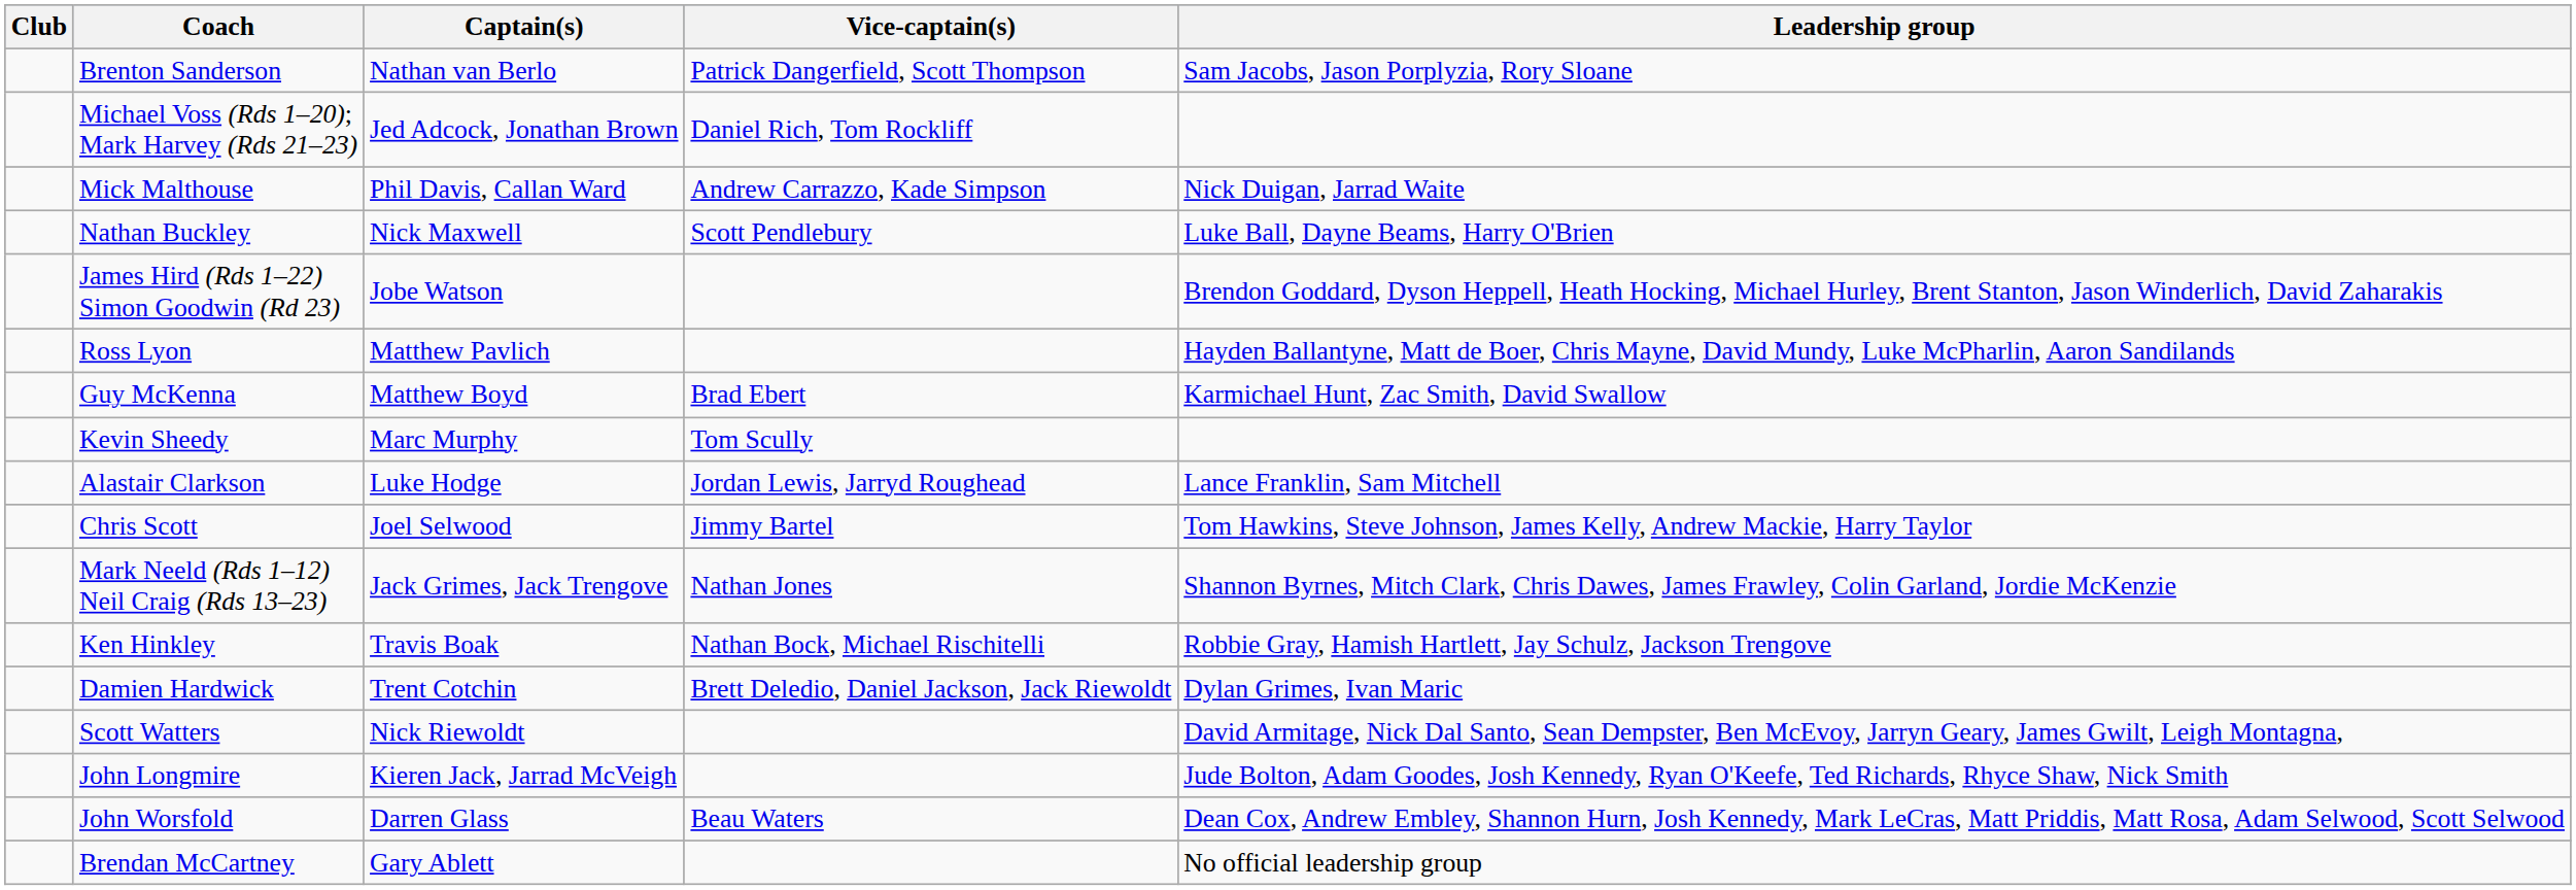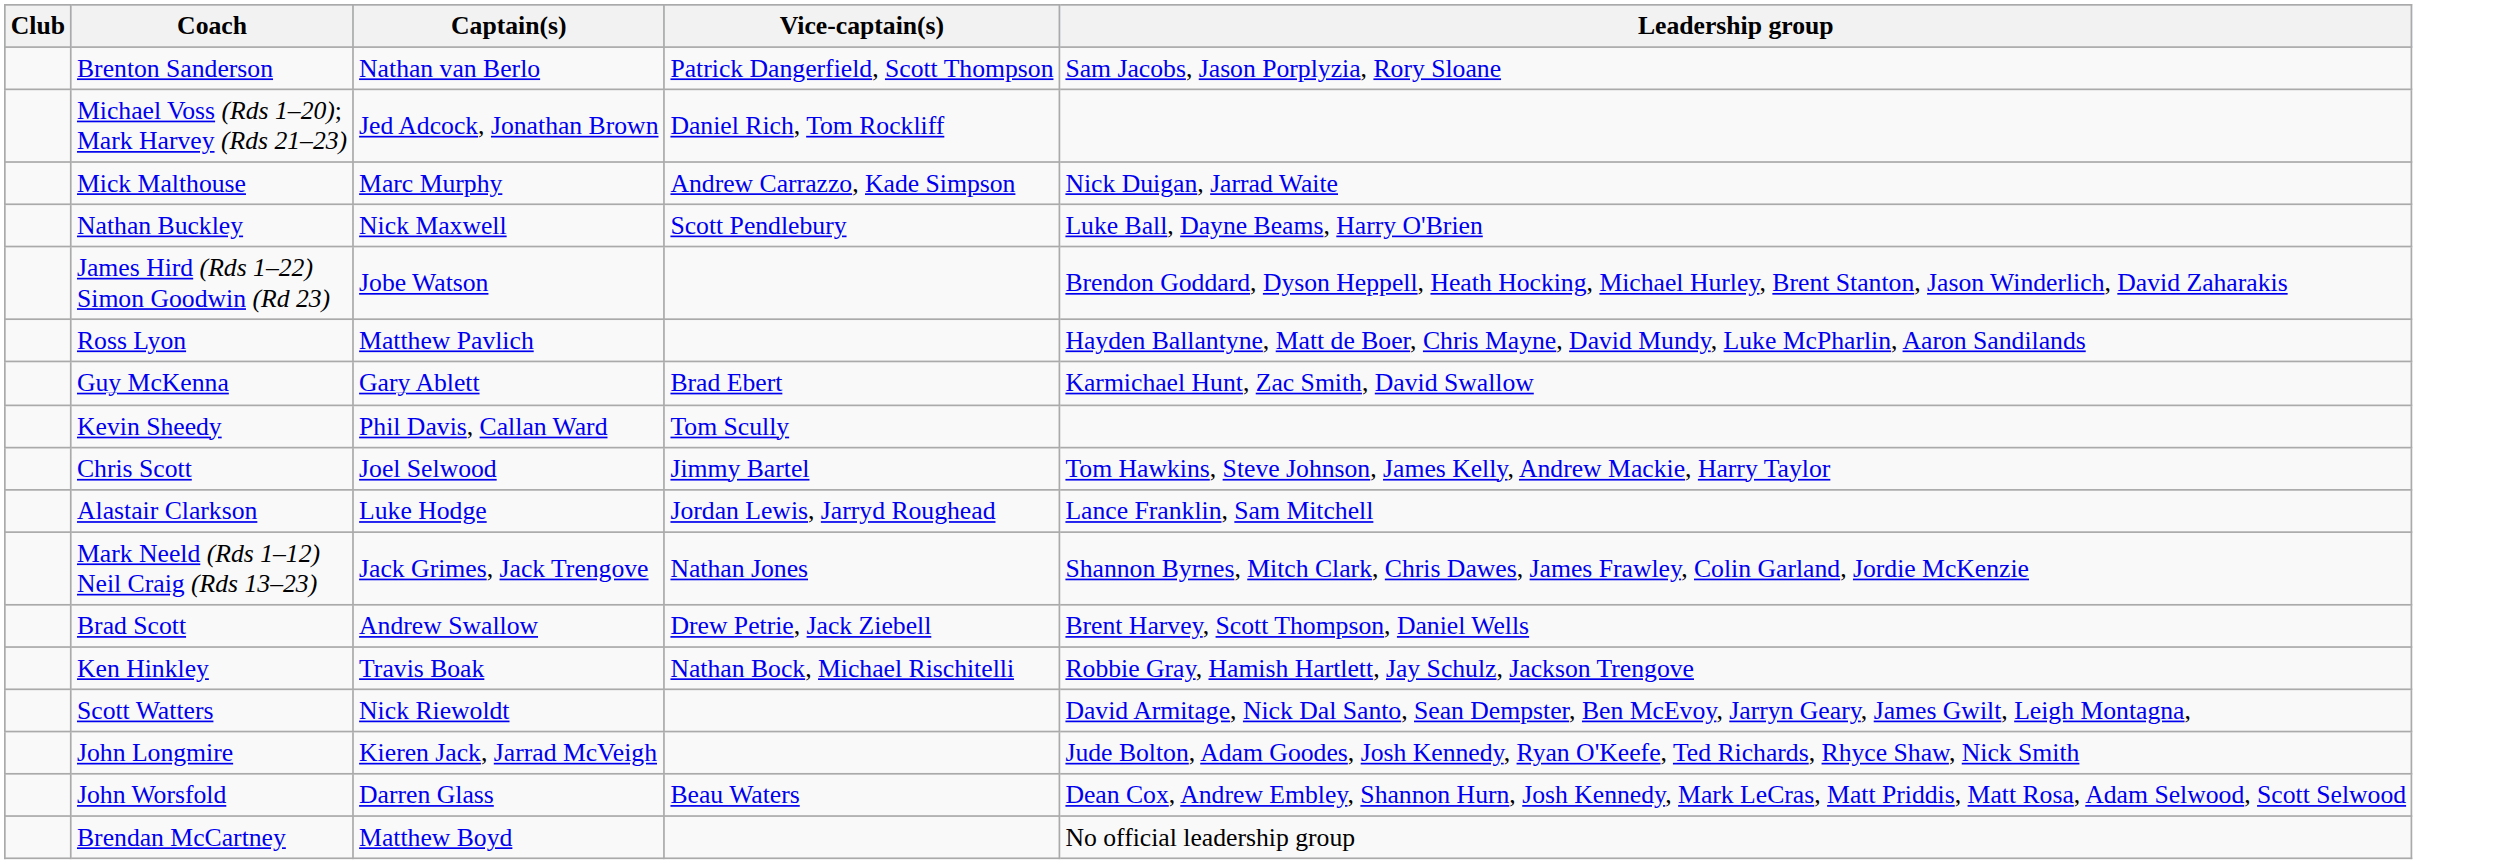Mick Malthouse | Captain(s): Phil Davis, Callan Ward -> Marc Murphy
Guy McKenna | Captain(s): Matthew Boyd -> Gary Ablett
Kevin Sheedy | Captain(s): Marc Murphy -> Phil Davis, Callan Ward
rows swapped: Chris Scott <-> Alastair Clarkson
+ row: Brad Scott | Andrew Swallow | Drew Petrie, Jack Ziebell | Brent Harvey, Scott Thompson, Daniel Wells
- row: Damien Hardwick | Trent Cotchin | Brett Deledio, Daniel Jackson, Jack Riewoldt | Dylan Grimes, Ivan Maric
Brendan McCartney | Captain(s): Gary Ablett -> Matthew Boyd
